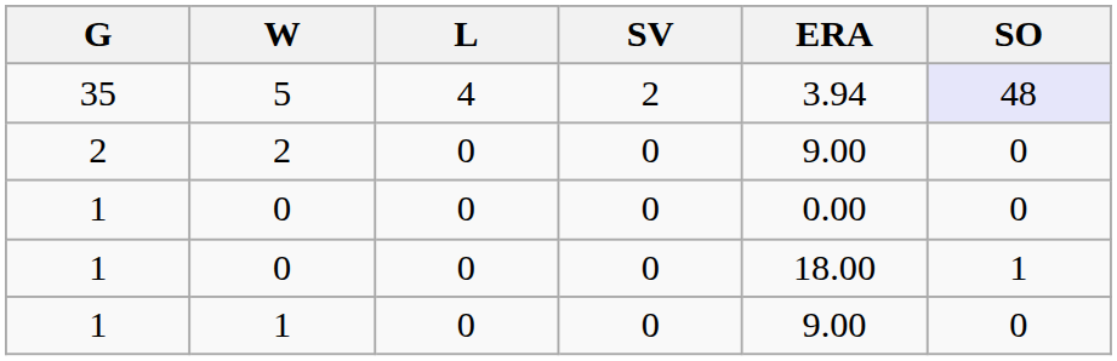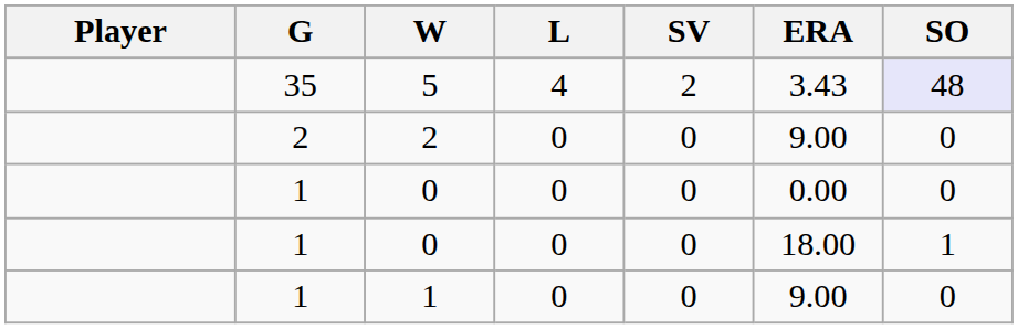+ column: Player
5 | ERA: 3.94 -> 3.43
